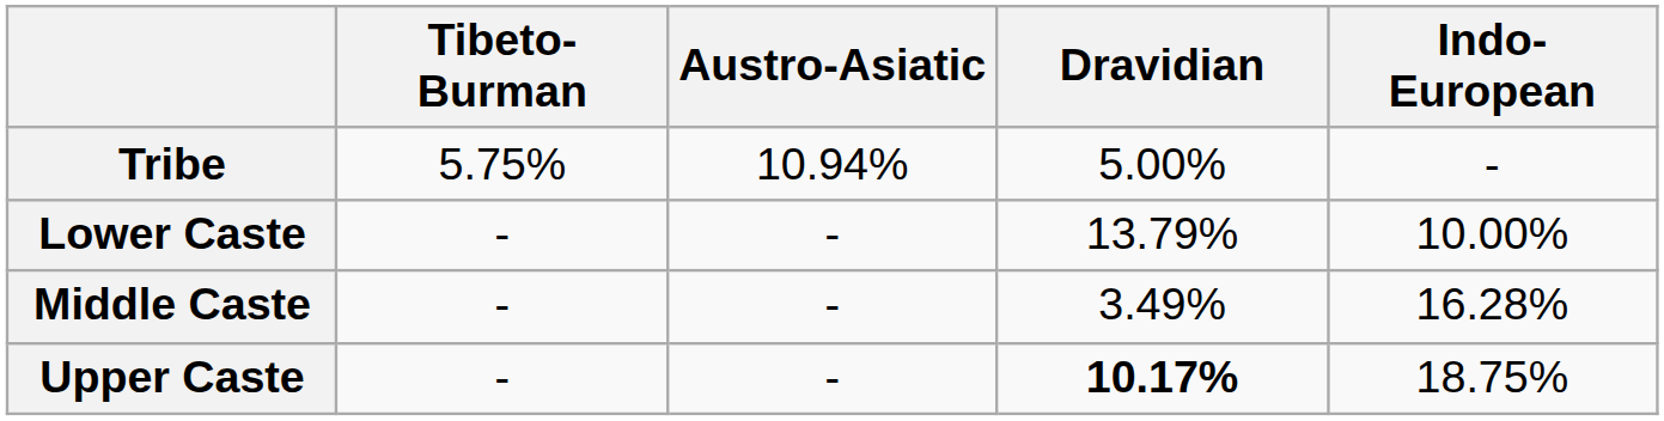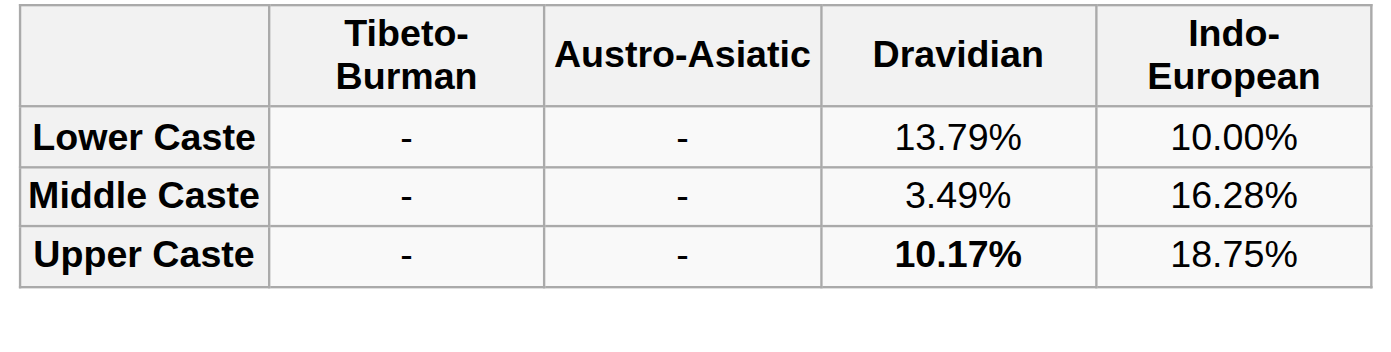- row: Tribe | 5.75% | 10.94% | 5.00% | -
